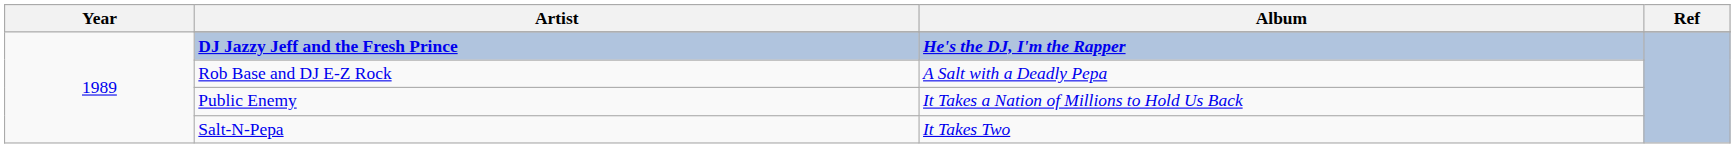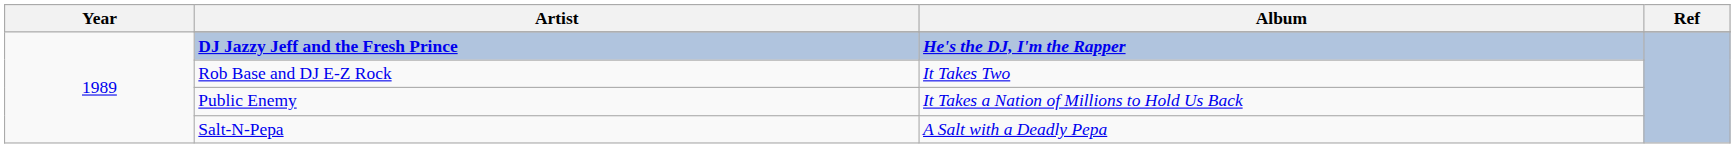Rob Base and DJ E-Z Rock | Album: A Salt with a Deadly Pepa -> It Takes Two
Salt-N-Pepa | Album: It Takes Two -> A Salt with a Deadly Pepa
